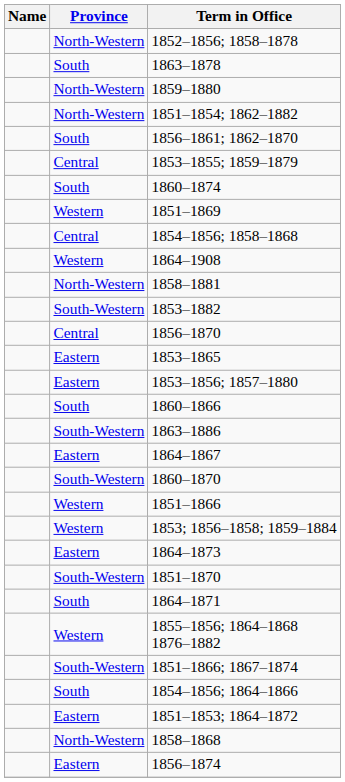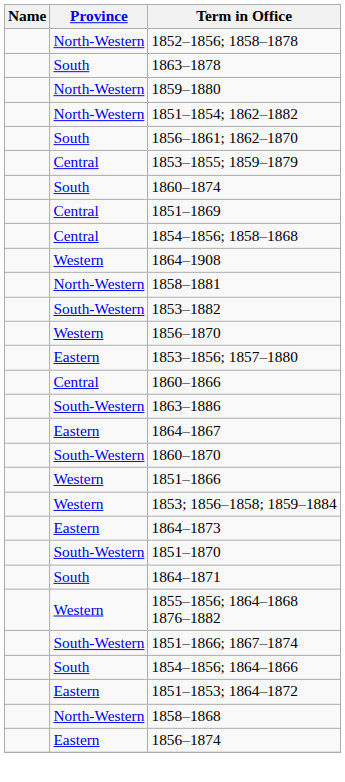1851–1869 | Province: Western -> Central
1856–1870 | Province: Central -> Western
- row: Eastern | 1853–1865
1860–1866 | Province: South -> Central
